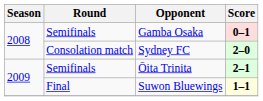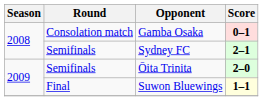Gamba Osaka | Round: Semifinals -> Consolation match
Sydney FC | Round: Consolation match -> Semifinals
Sydney FC | Score: 2–0 -> 2–1
Ōita Trinita | Score: 2–1 -> 2–0
